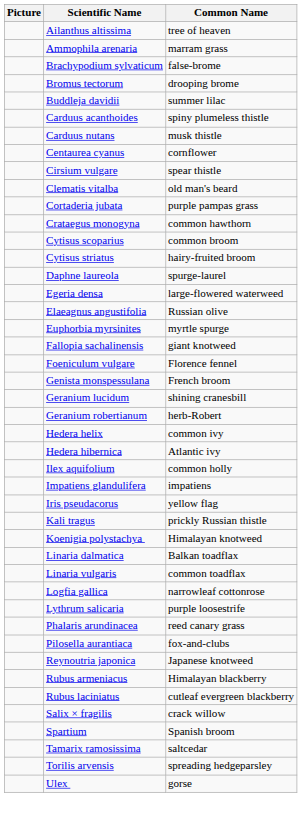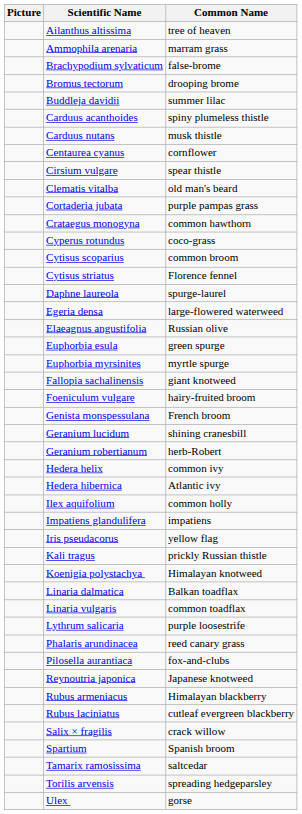+ row: Cyperus rotundus | coco-grass
Cytisus striatus | Common Name: hairy-fruited broom -> Florence fennel
+ row: Euphorbia esula | green spurge
Foeniculum vulgare | Common Name: Florence fennel -> hairy-fruited broom
- row: Logfia gallica | narrowleaf cottonrose
